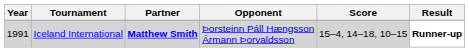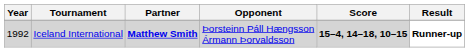Iceland International | Year: 1991 -> 1992
Iceland International | Score: normal -> bold
